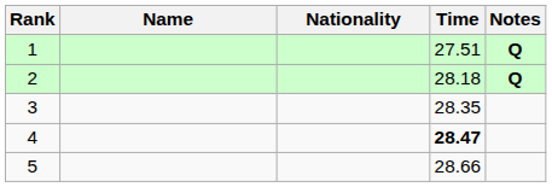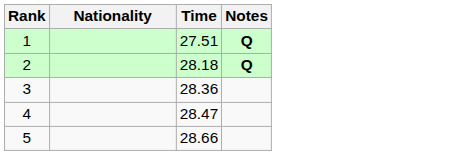- column: Name
3 | Time: 28.35 -> 28.36
4 | Time: bold -> normal
